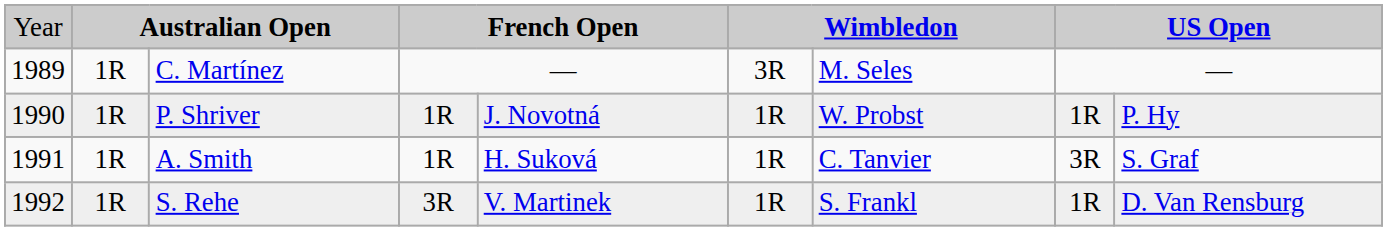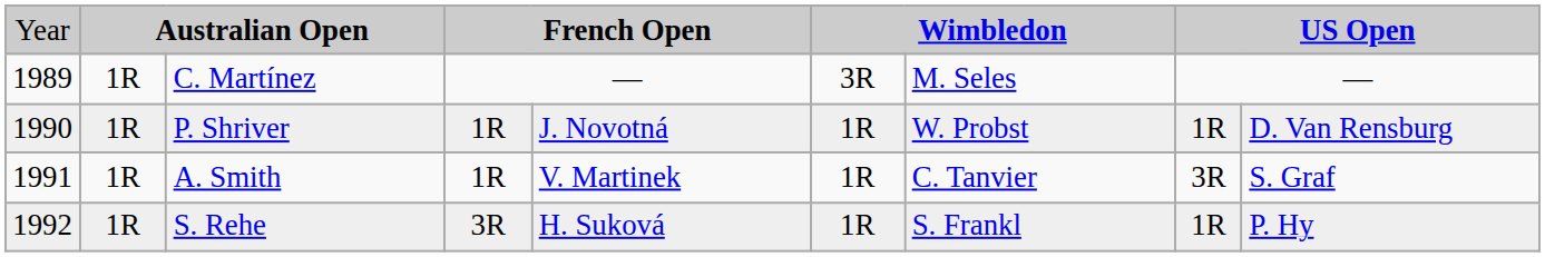P. Shriver | column 9: P. Hy -> D. Van Rensburg
A. Smith | column 5: H. Suková -> V. Martinek
S. Rehe | column 5: V. Martinek -> H. Suková
S. Rehe | column 9: D. Van Rensburg -> P. Hy
